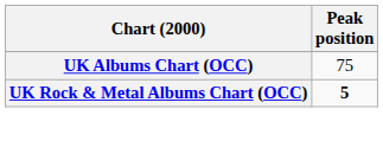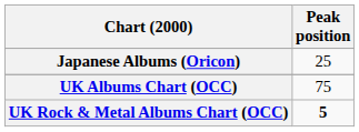+ row: Japanese Albums (Oricon) | 25
